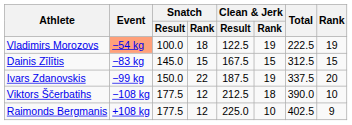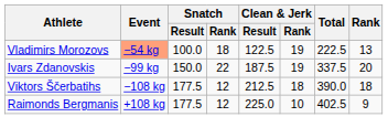Vladimirs Morozovs | Rank: 19 -> 13
- row: Dainis Zīlītis | −83 kg | 145.0 | 15 | 167.5 | 15 | 312.5 | 15
Viktors Ščerbatihs | Rank: 10 -> 18
